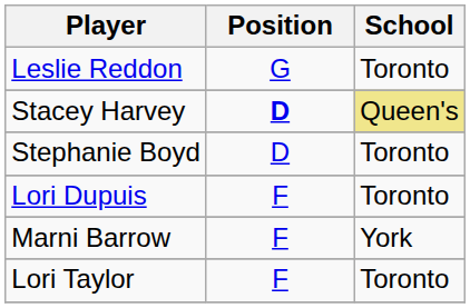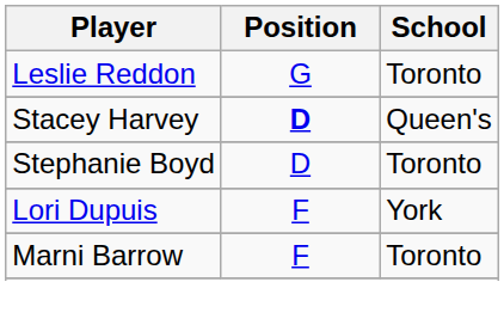Stacey Harvey | School: khaki background -> no background
Lori Dupuis | School: Toronto -> York
Marni Barrow | School: York -> Toronto
- row: Lori Taylor | F | Toronto
